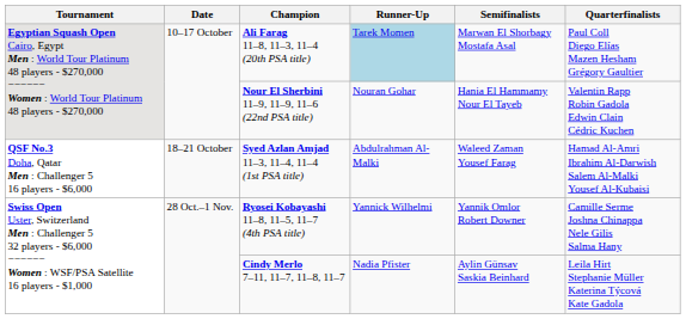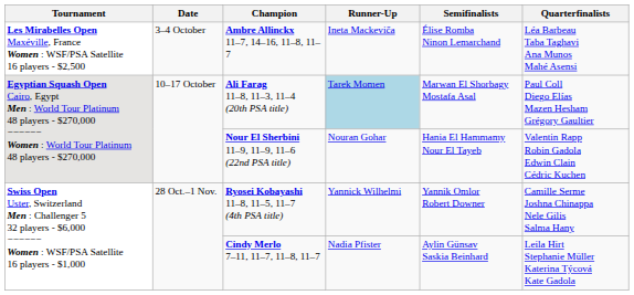+ row: Les Mirabelles Open Maxéville, France Women : WSF/PSA Satellite 16 players - $2,500 | 3–4 October | Ambre Allinckx 11–7, 14–16, 11–8, 11–7 | Ineta Mackeviča | Élise Romba Ninon Lemarchand | Léa Barbeau Taba Taghavi Ana Munos Mahé Asensi
- row: QSF No.3 Doha, Qatar Men : Challenger 5 16 players - $6,000 | 18–21 October | Syed Azlan Amjad 11–3, 11–4, 11–4 (1st PSA title) | Abdulrahman Al-Malki | Waleed Zaman Yousef Farag | Hamad Al-Amri Ibrahim Al-Darwish Salem Al-Malki Yousef Al-Kubaisi
